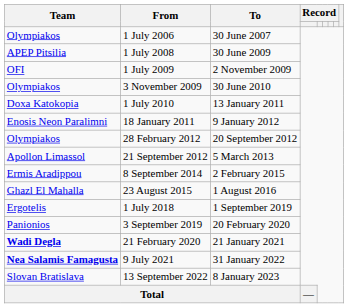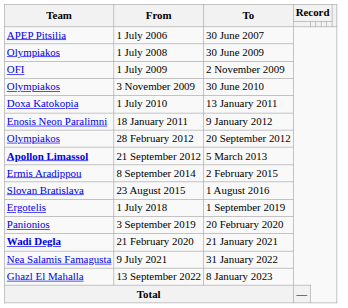1 July 2006 | Team: Olympiakos -> APEP Pitsilia
1 July 2008 | Team: APEP Pitsilia -> Olympiakos
21 September 2012 | Team: normal -> bold
23 August 2015 | Team: Ghazl El Mahalla -> Slovan Bratislava
9 July 2021 | Team: bold -> normal
13 September 2022 | Team: Slovan Bratislava -> Ghazl El Mahalla
